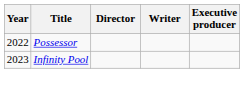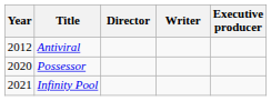+ row: 2012 | Antiviral
Possessor | Year: 2022 -> 2020
Infinity Pool | Year: 2023 -> 2021
